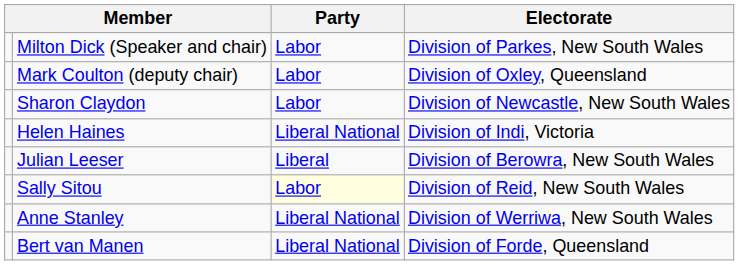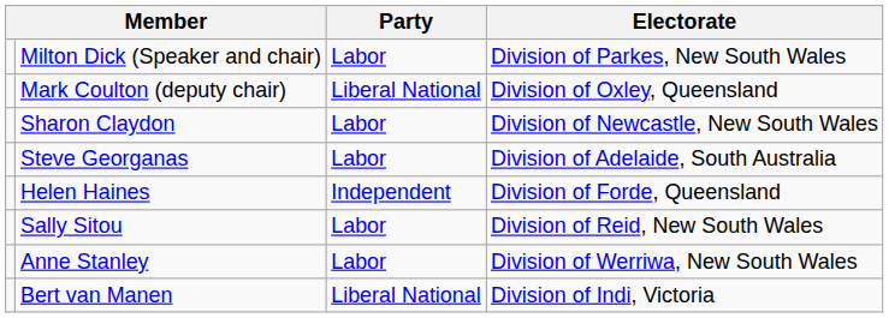Mark Coulton (deputy chair) | Party: Labor -> Liberal National
+ row: Steve Georganas | Labor | Division of Adelaide, South Australia
Helen Haines | Party: Liberal National -> Independent
Helen Haines | Electorate: Division of Indi, Victoria -> Division of Forde, Queensland
- row: Julian Leeser | Liberal | Division of Berowra, New South Wales
Sally Sitou | Party: lightyellow background -> no background
Anne Stanley | Party: Liberal National -> Labor
Bert van Manen | Electorate: Division of Forde, Queensland -> Division of Indi, Victoria
